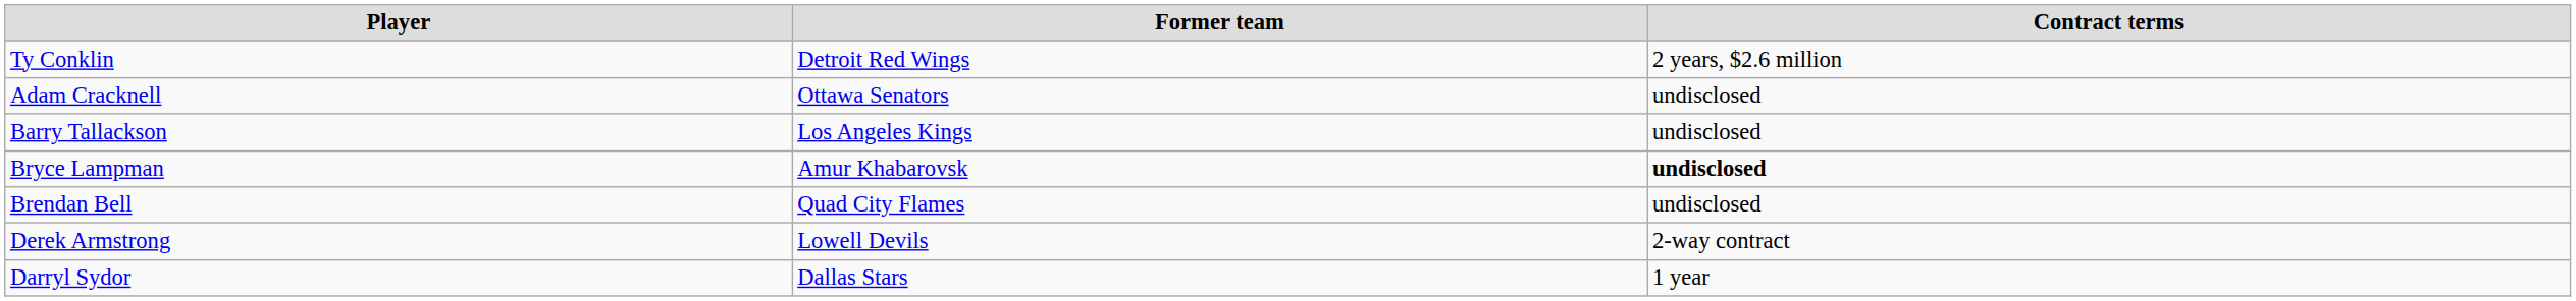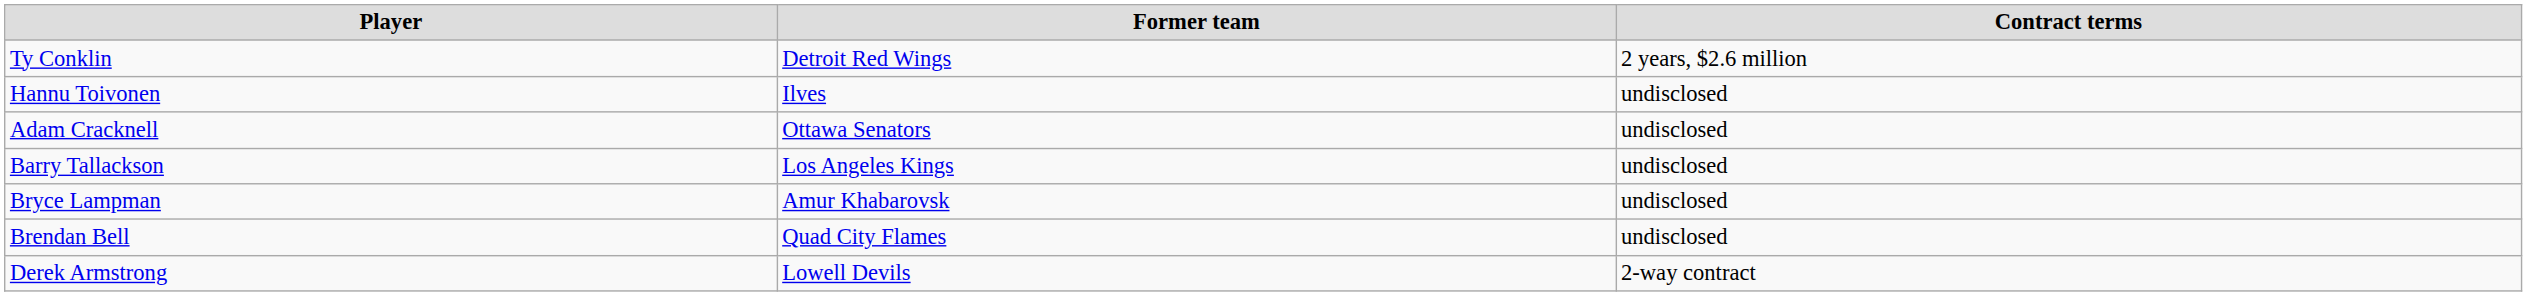+ row: Hannu Toivonen | Ilves | undisclosed
Bryce Lampman | Contract terms: bold -> normal
- row: Darryl Sydor | Dallas Stars | 1 year
